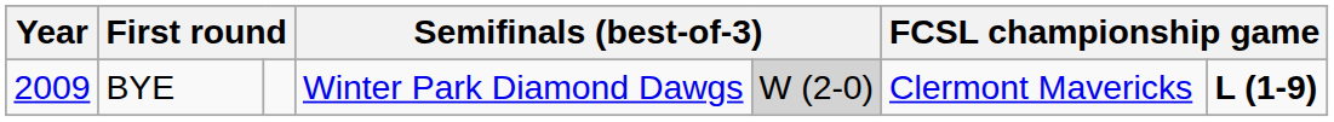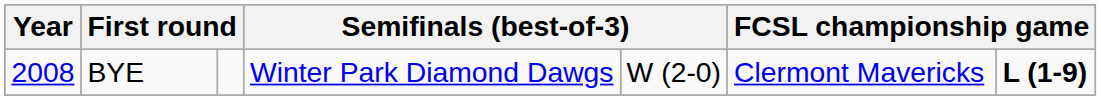BYE | Year: 2009 -> 2008
BYE | column 5: lightgrey background -> no background
